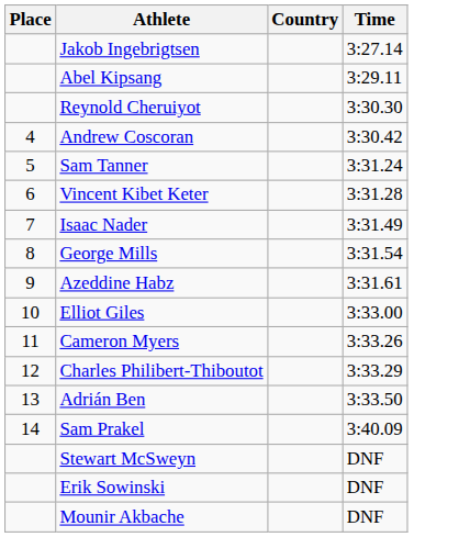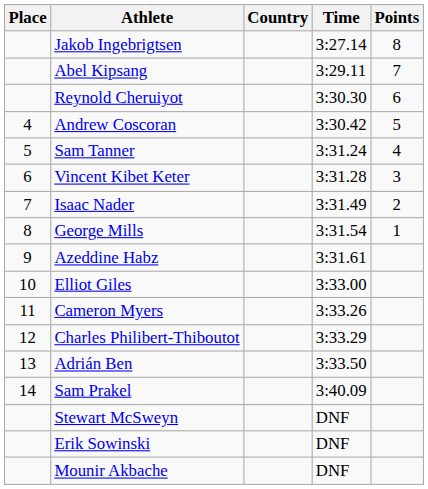+ column: Points | 8 | 7 | 6 | 5 | 4 | 3 | 2 | 1
